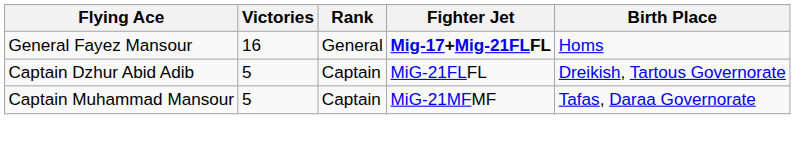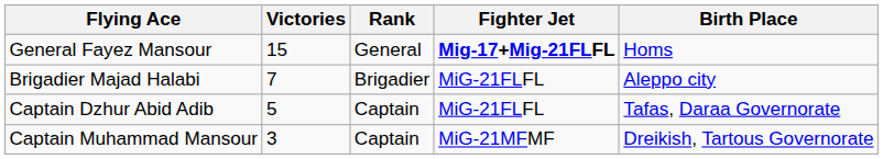General Fayez Mansour | Victories: 16 -> 15
+ row: Brigadier Majad Halabi | 7 | Brigadier | MiG-21FLFL | Aleppo city
Captain Dzhur Abid Adib | Birth Place: Dreikish, Tartous Governorate -> Tafas, Daraa Governorate
Captain Muhammad Mansour | Victories: 5 -> 3
Captain Muhammad Mansour | Birth Place: Tafas, Daraa Governorate -> Dreikish, Tartous Governorate
